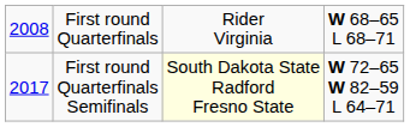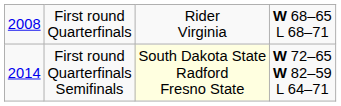First round Quarterfinals Semifinals | column 1: 2017 -> 2014
